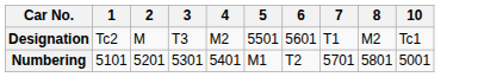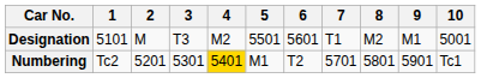+ column: 9 | M1 | 5901
Designation | 1: Tc2 -> 5101
Designation | 10: Tc1 -> 5001
Numbering | 1: 5101 -> Tc2
Numbering | 4: no background -> gold background
Numbering | 10: 5001 -> Tc1
